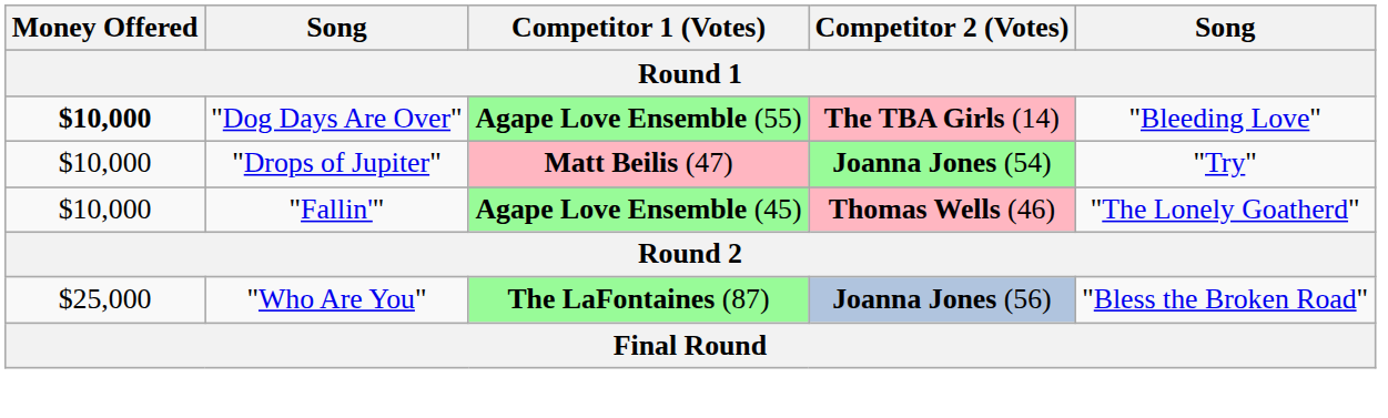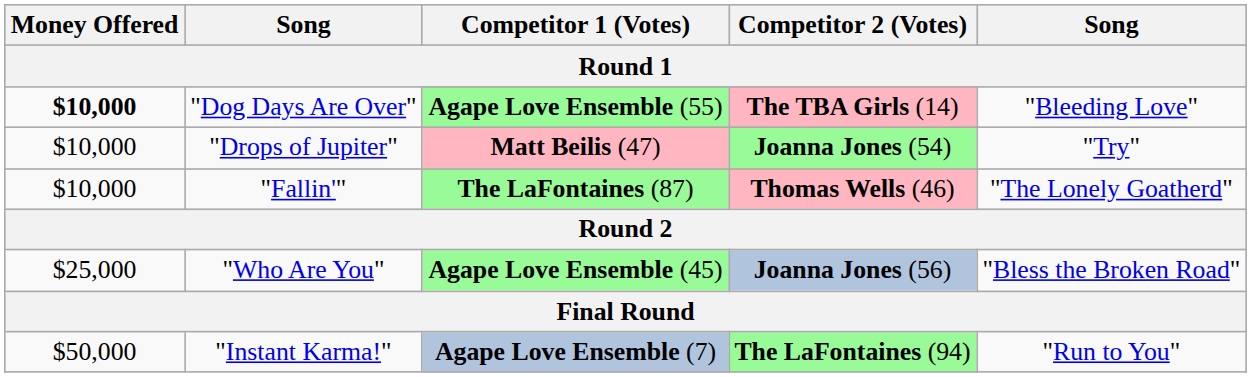"Fallin'" | Competitor 1 (Votes): Agape Love Ensemble (45) -> The LaFontaines (87)
"Who Are You" | Competitor 1 (Votes): The LaFontaines (87) -> Agape Love Ensemble (45)
+ row: $50,000 | "Instant Karma!" | Agape Love Ensemble (7) | The LaFontaines (94) | "Run to You"
